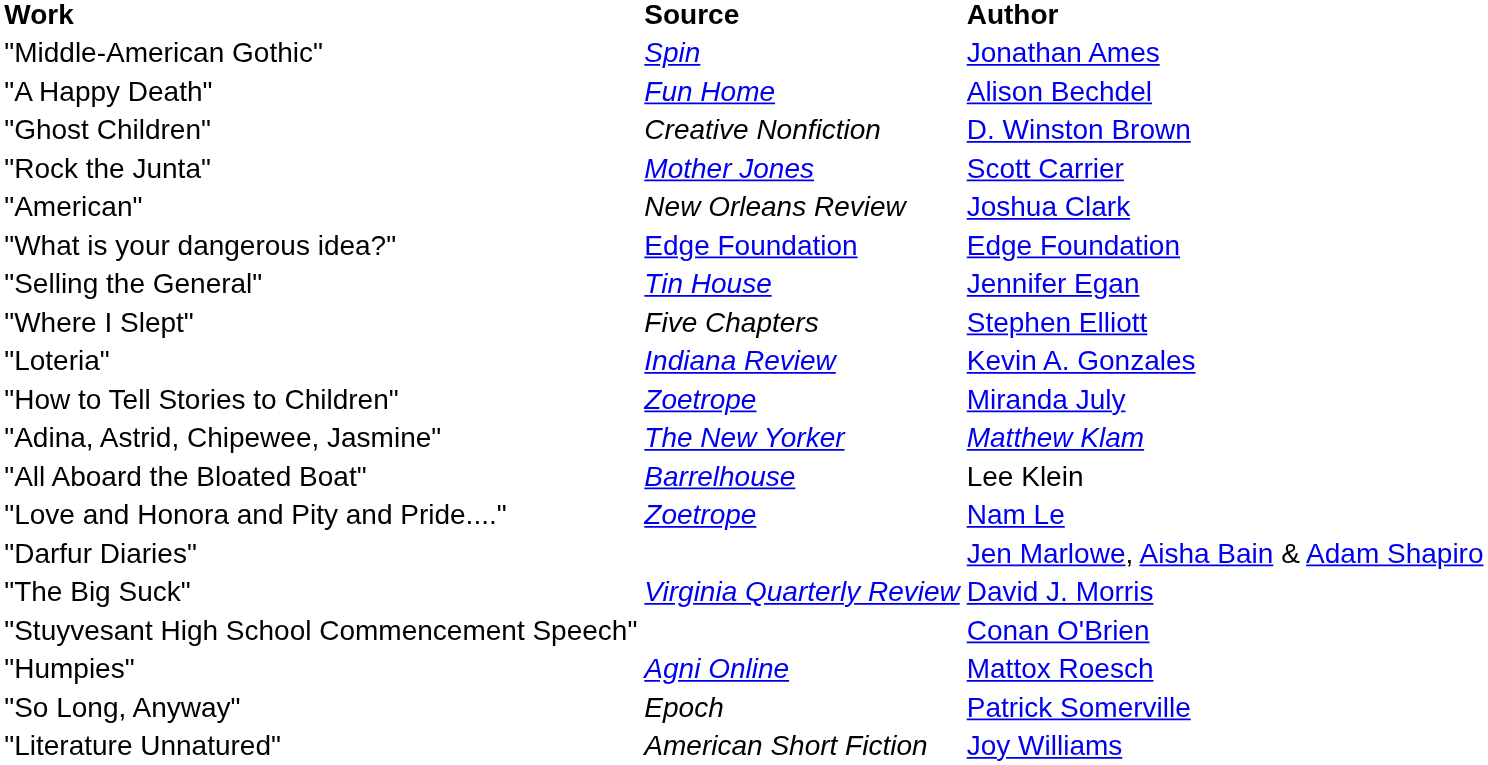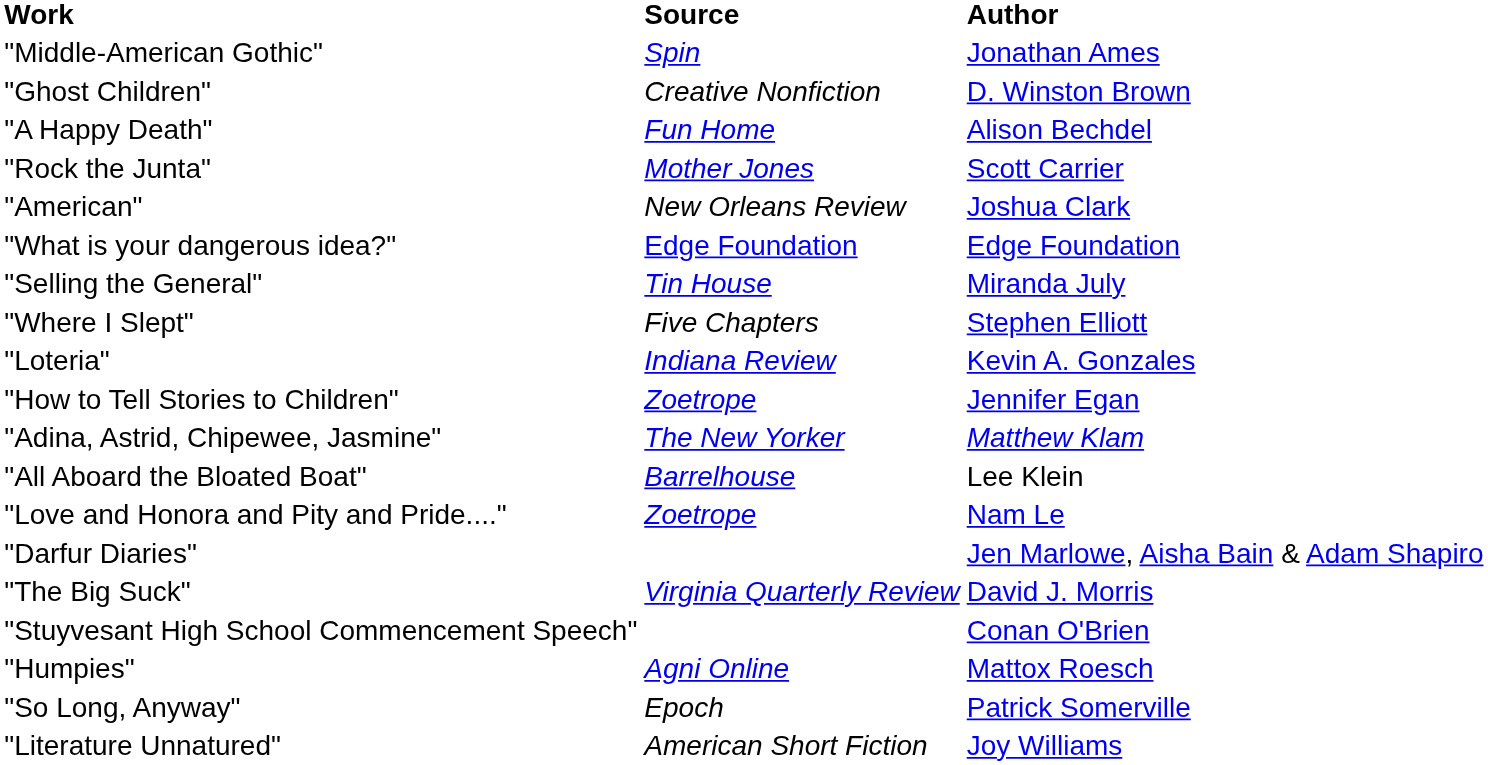rows swapped: "A Happy Death" <-> "Ghost Children"
"Selling the General" | Author: Jennifer Egan -> Miranda July
"How to Tell Stories to Children" | Author: Miranda July -> Jennifer Egan
